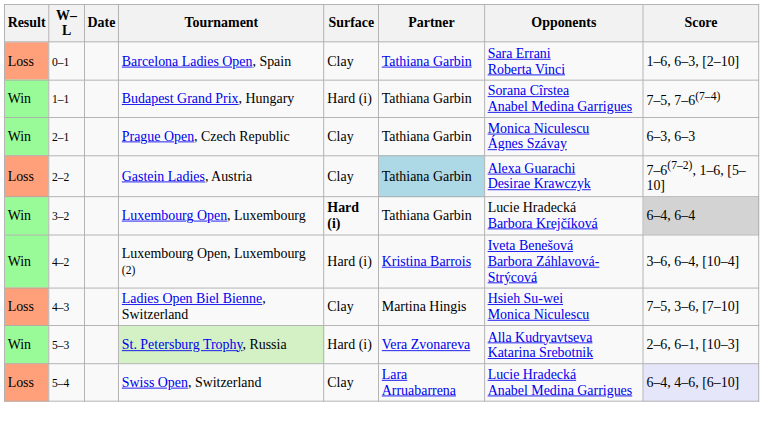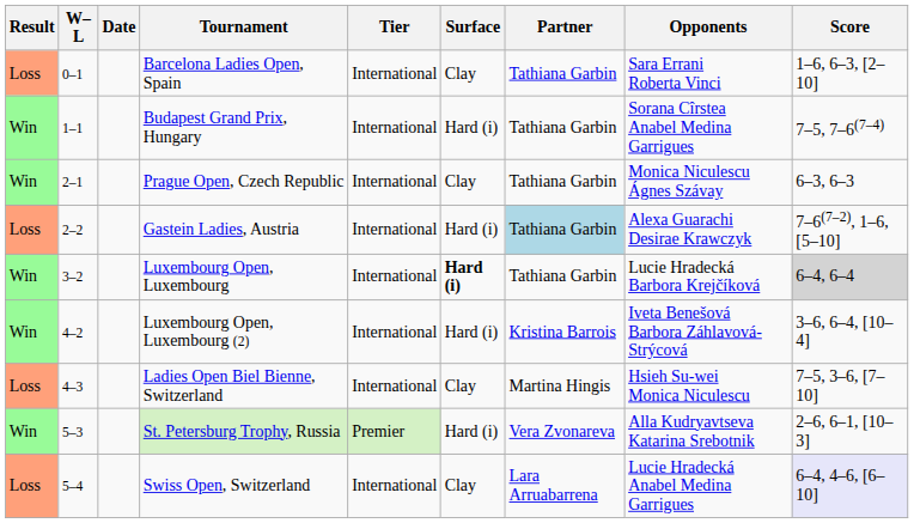+ column: Tier | International | International | International | International | International | International | International | Premier | International
Gastein Ladies, Austria | Surface: Clay -> Hard (i)
